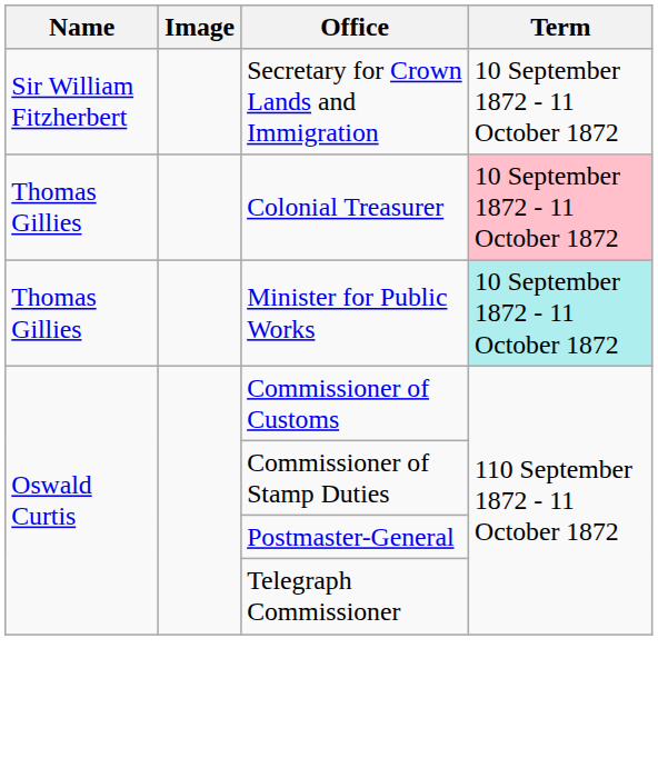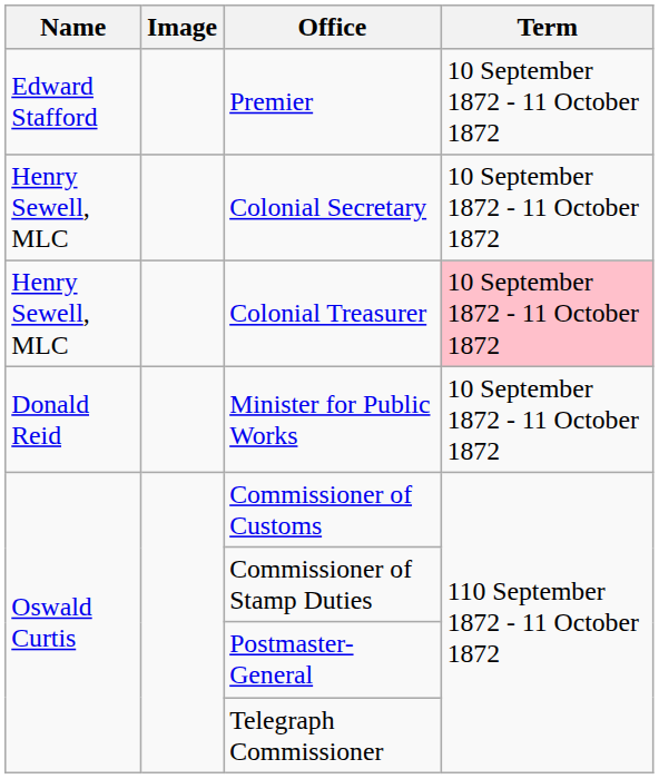+ row: Edward Stafford | Premier | 10 September 1872 - 11 October 1872
- row: Sir William Fitzherbert | Secretary for Crown Lands and Immigration | 10 September 1872 - 11 October 1872
+ row: Henry Sewell, MLC | Colonial Secretary | 10 September 1872 - 11 October 1872
Colonial Treasurer | Name: Thomas Gillies -> Henry Sewell, MLC
Minister for Public Works | Name: Thomas Gillies -> Donald Reid
Minister for Public Works | Term: paleturquoise background -> no background
